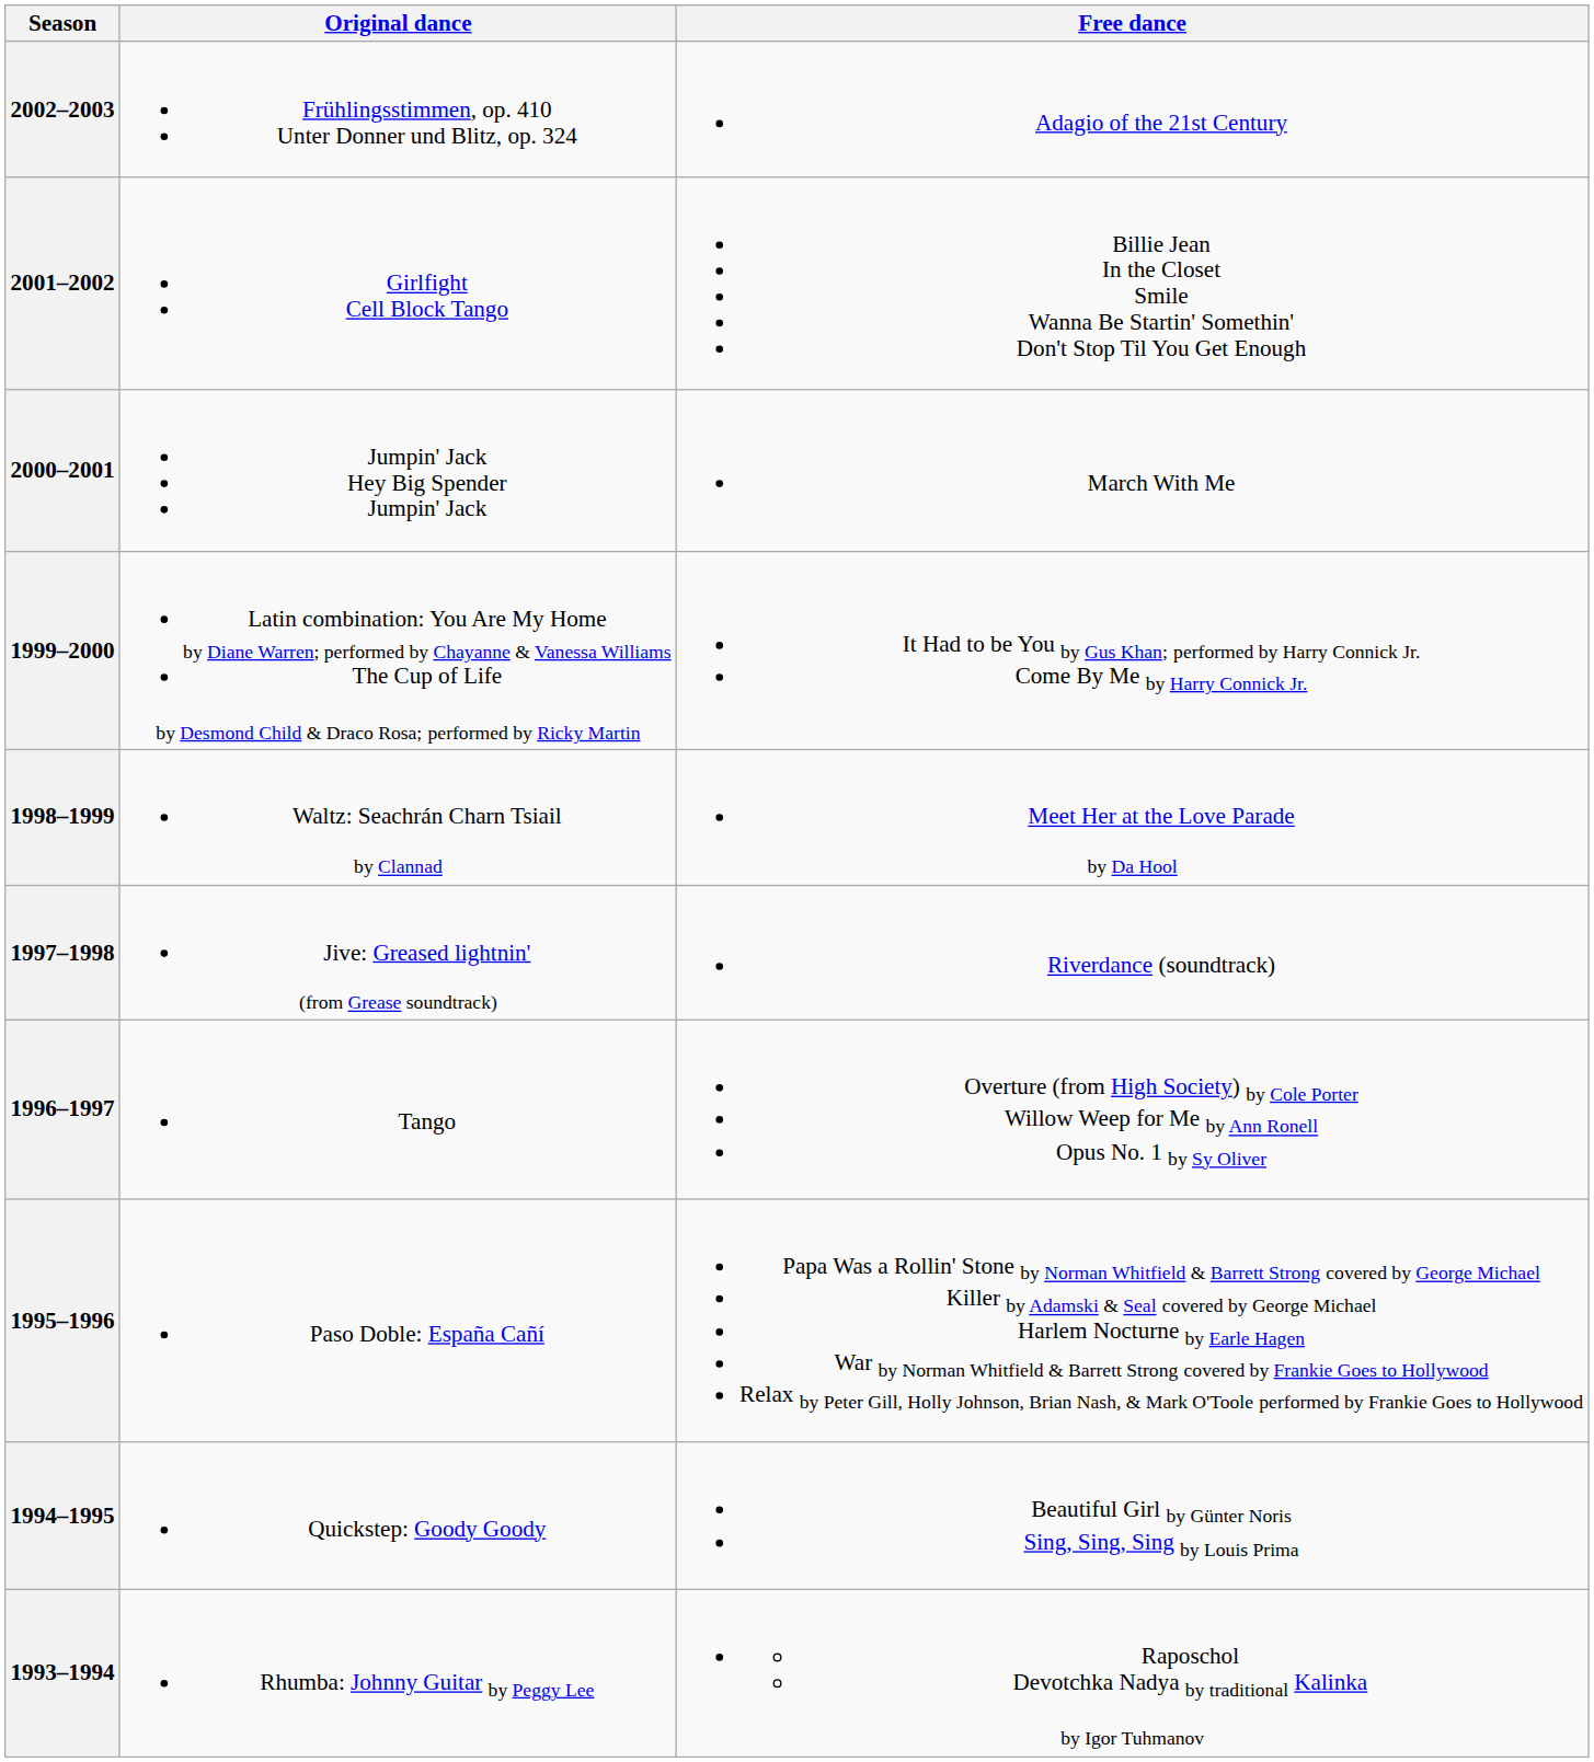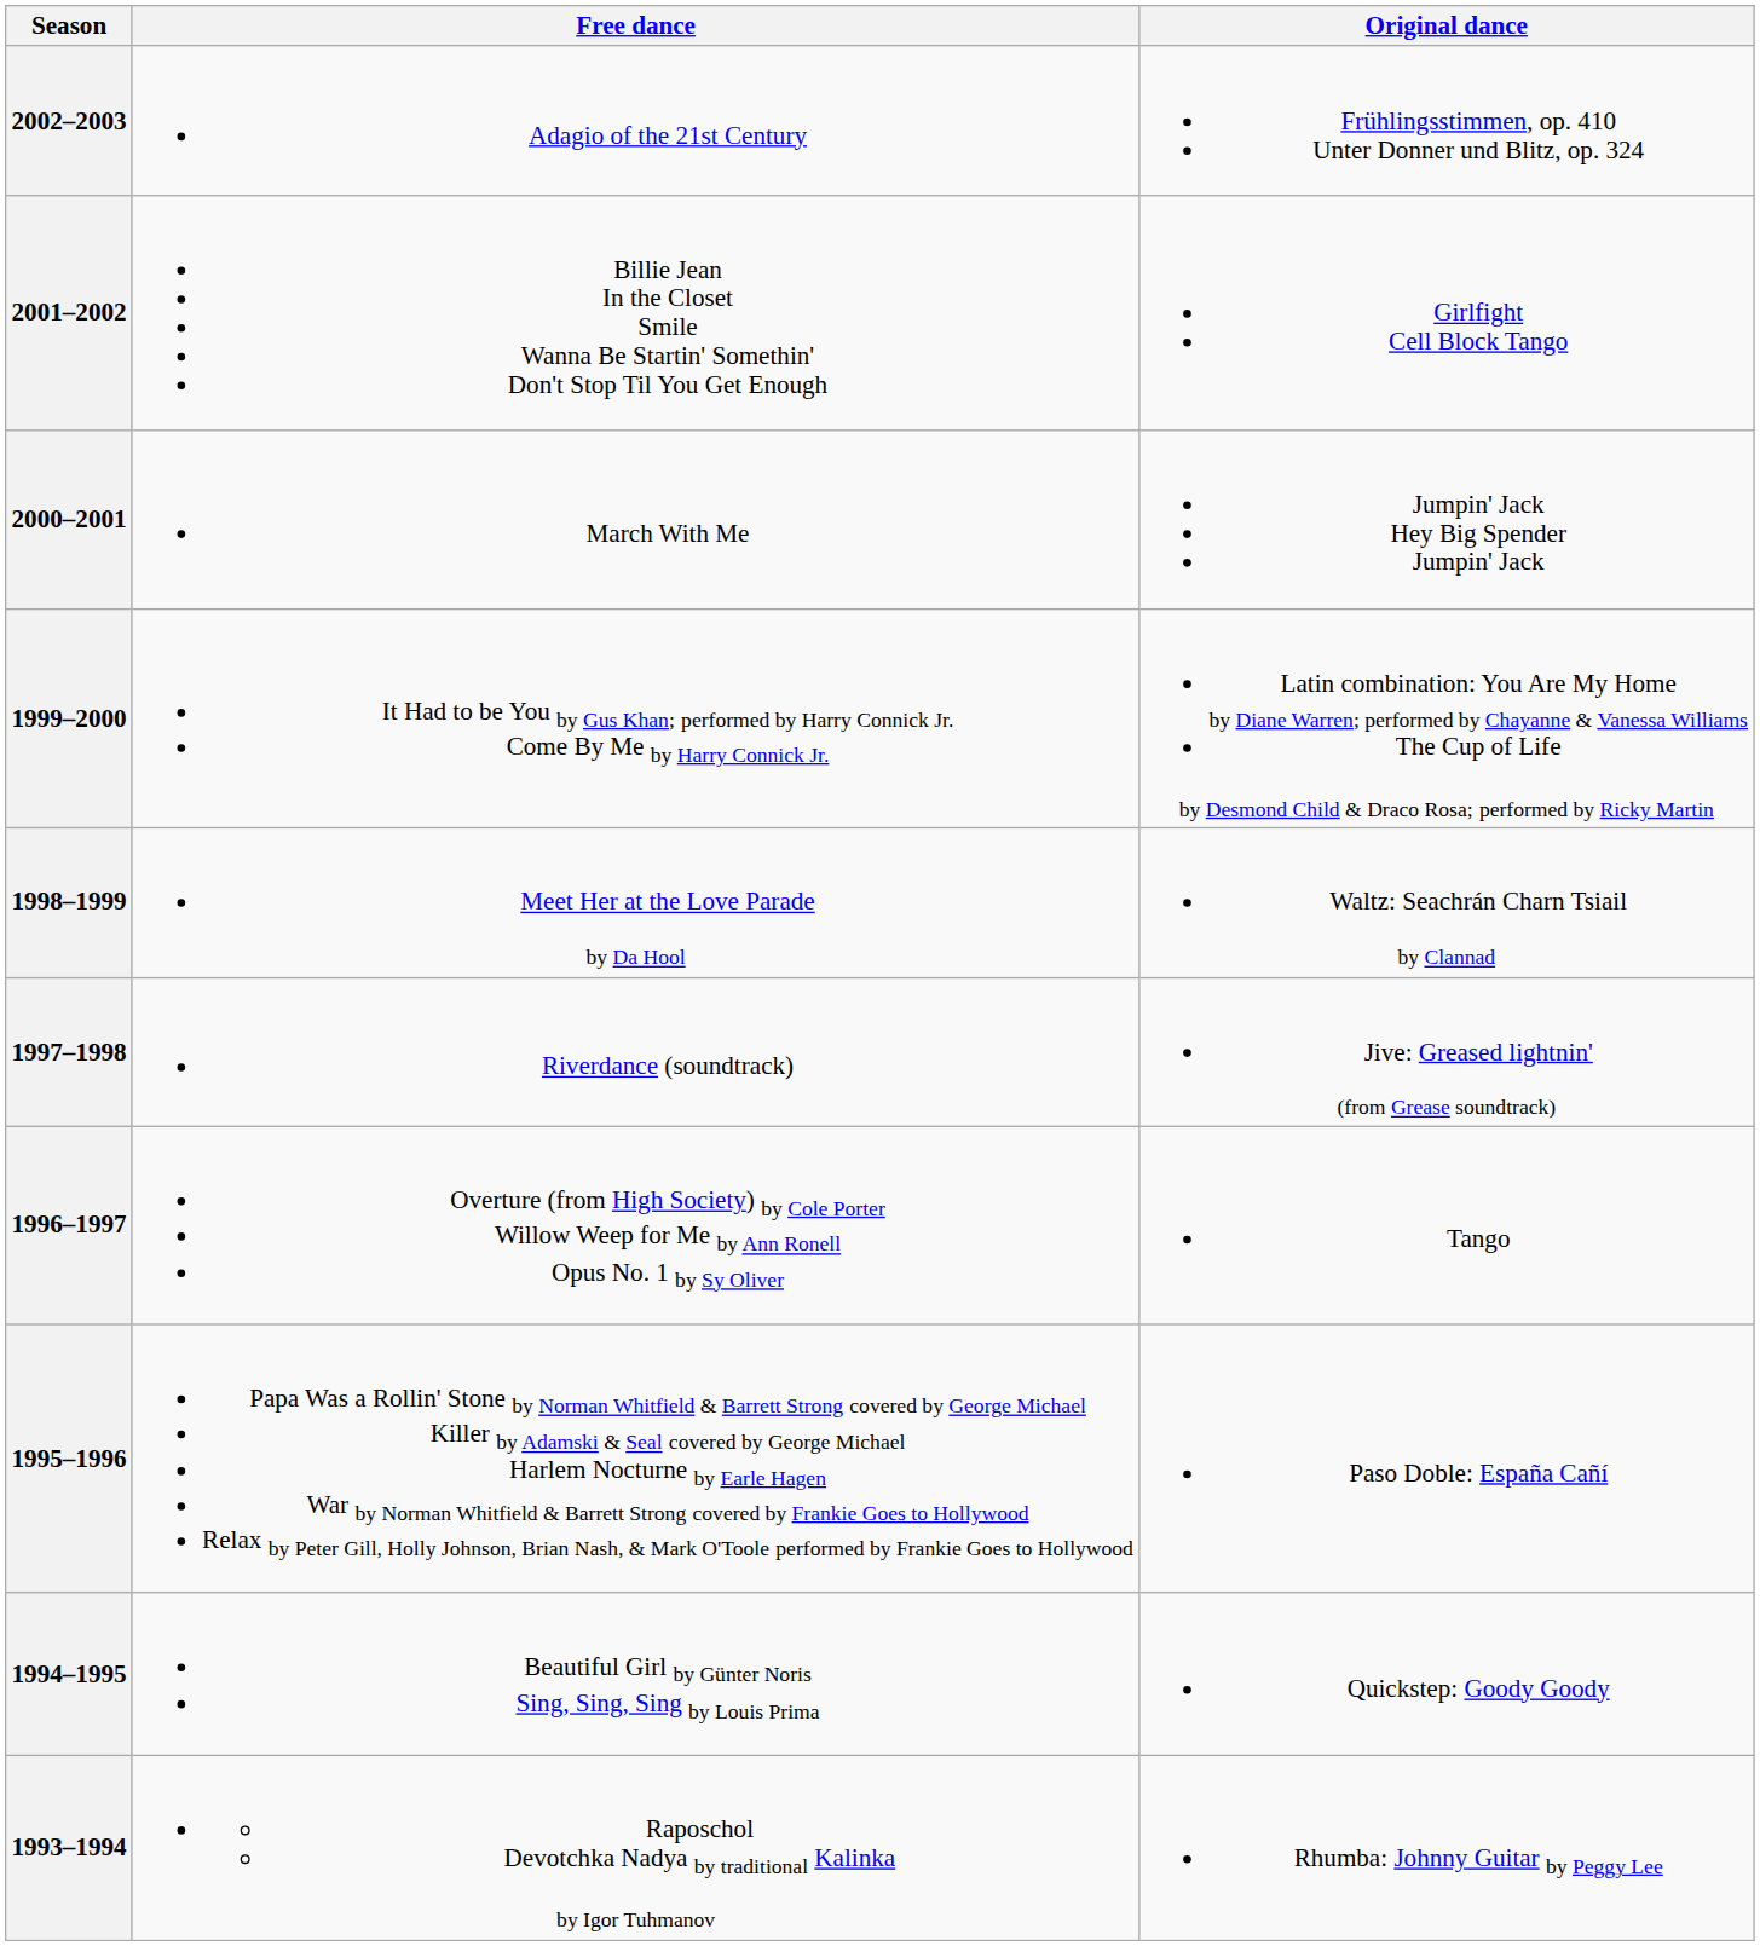columns swapped: Original dance <-> Free dance
